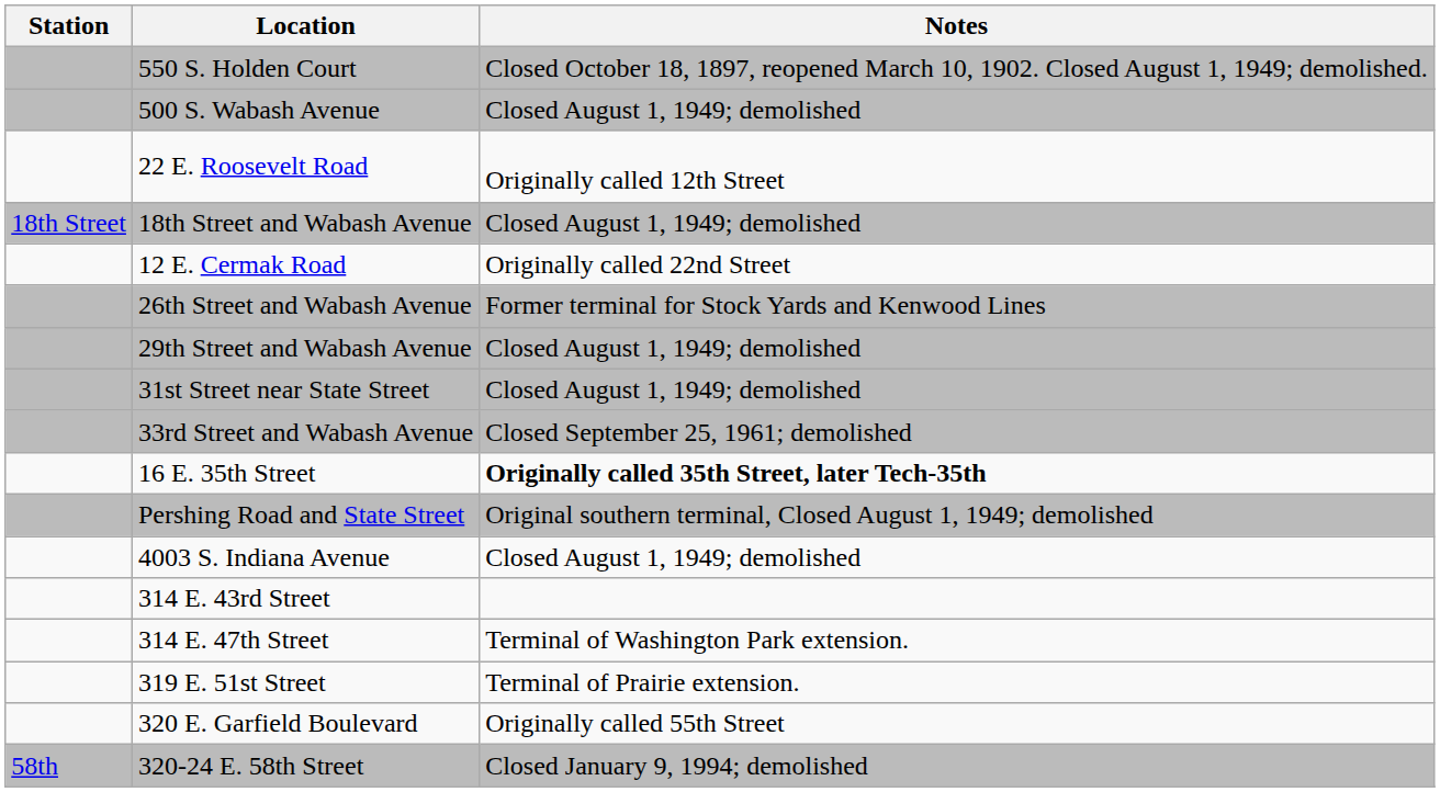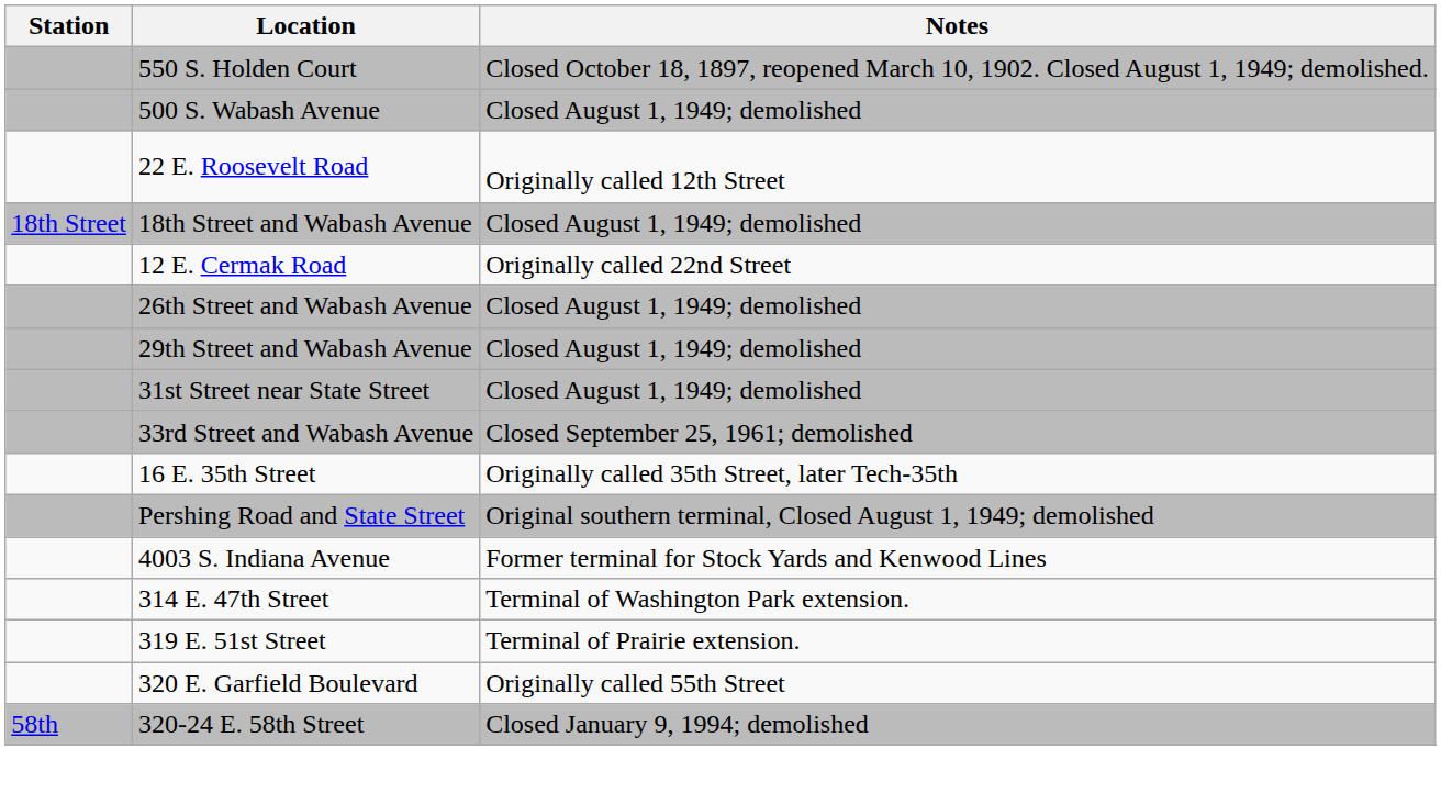26th Street and Wabash Avenue | Notes: Former terminal for Stock Yards and Kenwood Lines -> Closed August 1, 1949; demolished
16 E. 35th Street | Notes: bold -> normal
4003 S. Indiana Avenue | Notes: Closed August 1, 1949; demolished -> Former terminal for Stock Yards and Kenwood Lines
- row: 314 E. 43rd Street
